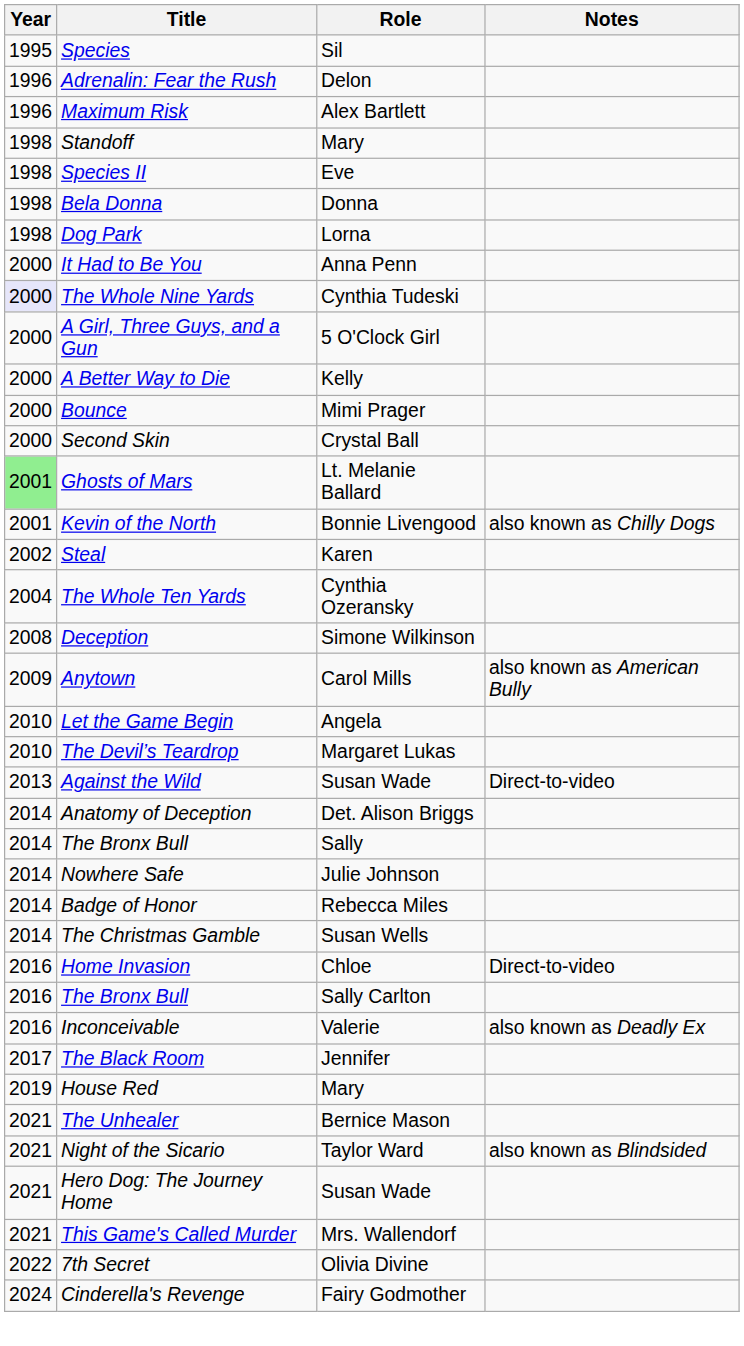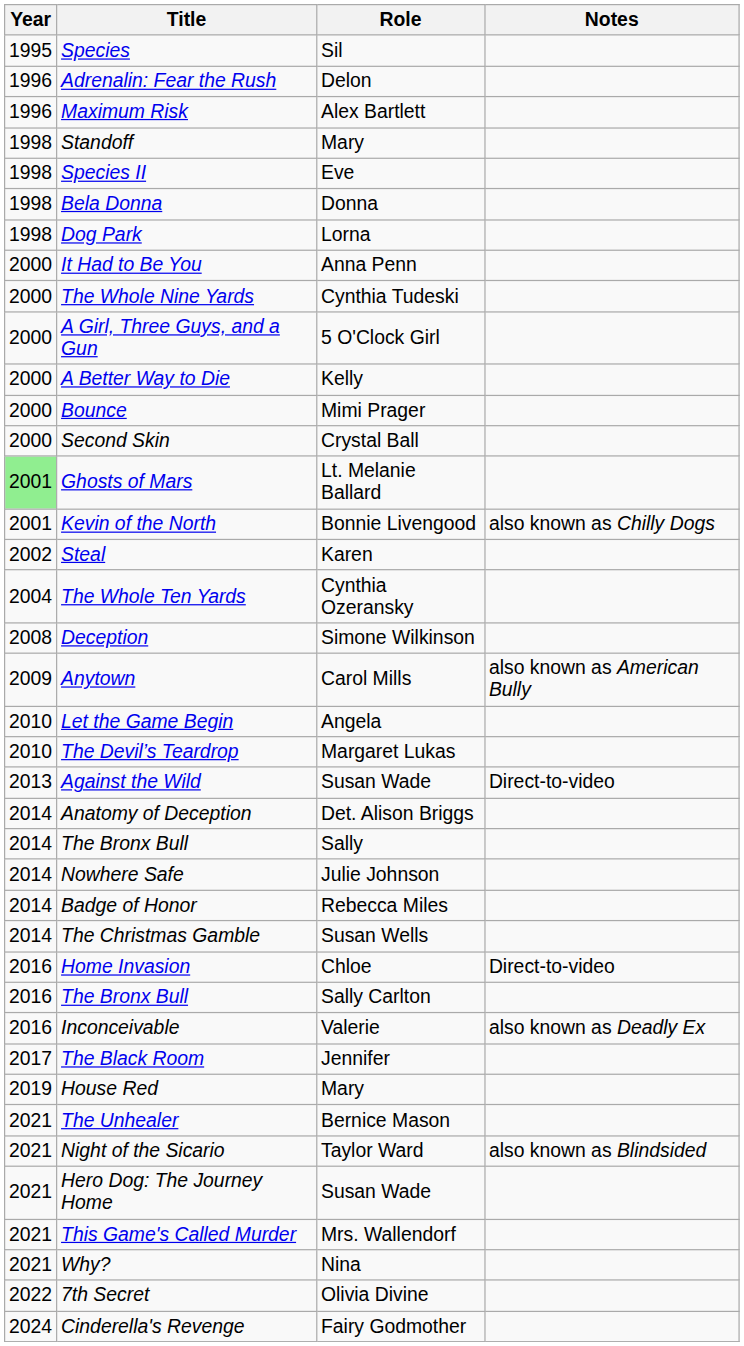The Whole Nine Yards | Year: lavender background -> no background
+ row: 2021 | Why? | Nina
